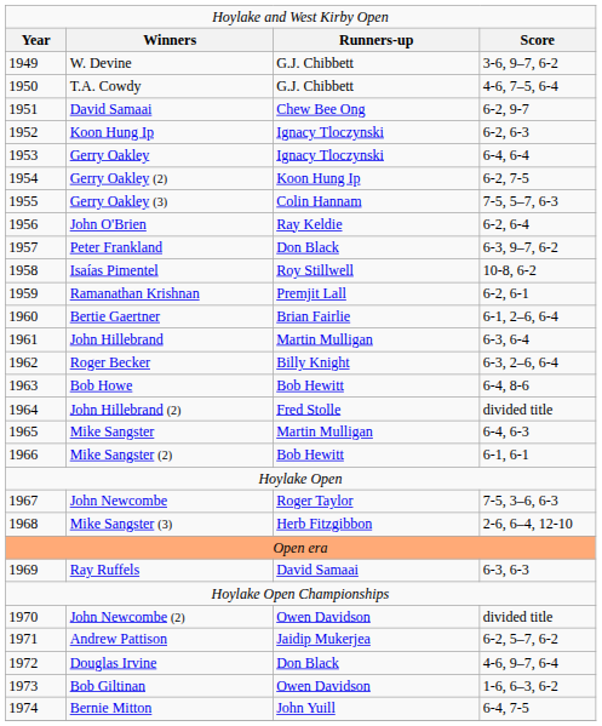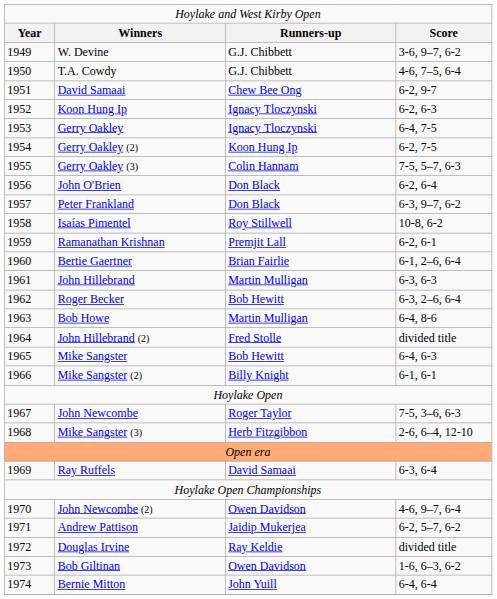Gerry Oakley | column 4: 6-4, 6-4 -> 6-4, 7-5
John O'Brien | column 3: Ray Keldie -> Don Black
John Hillebrand | column 4: 6-3, 6-4 -> 6-3, 6-3
Roger Becker | column 3: Billy Knight -> Bob Hewitt
Bob Howe | column 3: Bob Hewitt -> Martin Mulligan
Mike Sangster | column 3: Martin Mulligan -> Bob Hewitt
Mike Sangster (2) | column 3: Bob Hewitt -> Billy Knight
Ray Ruffels | column 4: 6-3, 6-3 -> 6-3, 6-4
John Newcombe (2) | column 4: divided title -> 4-6, 9–7, 6-4
Douglas Irvine | column 3: Don Black -> Ray Keldie
Douglas Irvine | column 4: 4-6, 9–7, 6-4 -> divided title
Bernie Mitton | column 4: 6-4, 7-5 -> 6-4, 6-4
